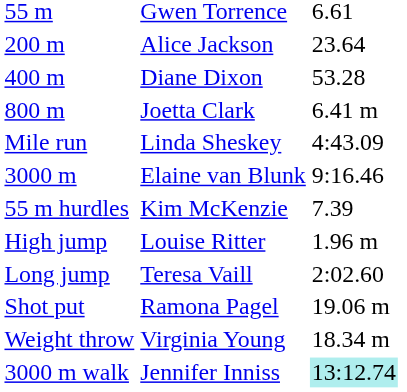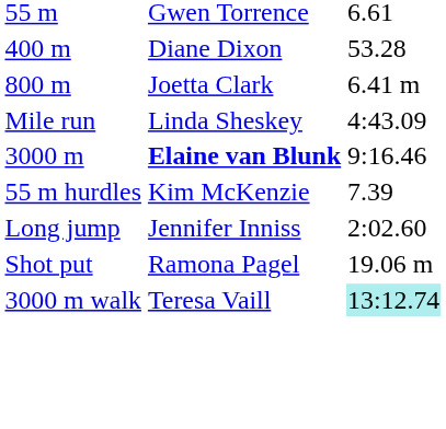- row: 200 m | Alice Jackson | 23.64
3000 m | column 2: normal -> bold
- row: High jump | Louise Ritter | 1.96 m
Long jump | column 2: Teresa Vaill -> Jennifer Inniss
- row: Weight throw | Virginia Young | 18.34 m
3000 m walk | column 2: Jennifer Inniss -> Teresa Vaill
